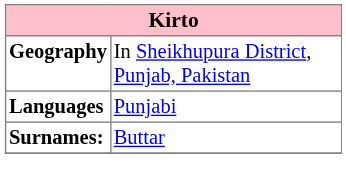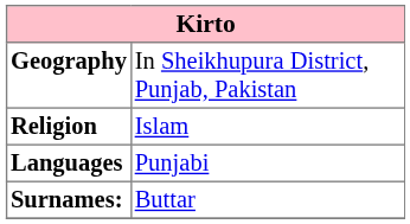+ row: Religion | Islam
